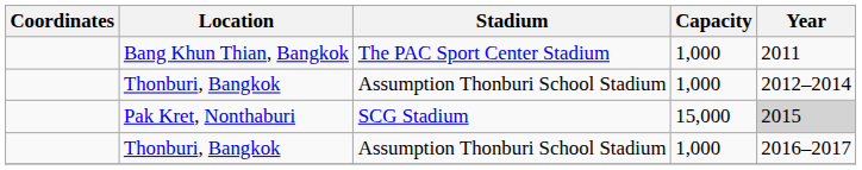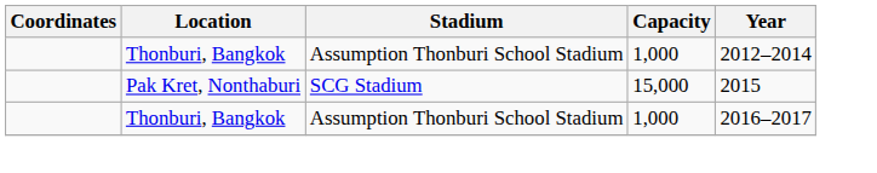- row: Bang Khun Thian, Bangkok | The PAC Sport Center Stadium | 1,000 | 2011
Pak Kret, Nonthaburi | Year: lightgrey background -> no background
